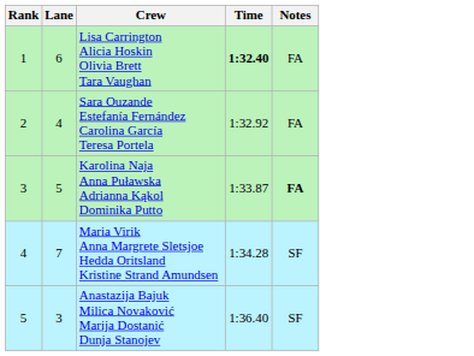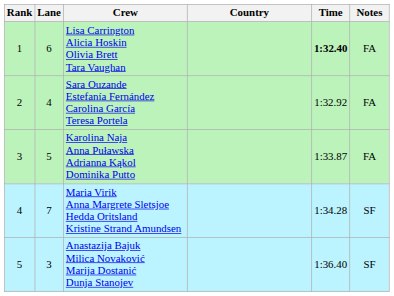+ column: Country
Karolina Naja Anna Puławska Adrianna Kąkol Dominika Putto | Notes: bold -> normal
